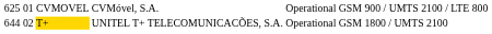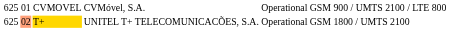UNITEL T+ TELECOMUNICACÕES, S.A. | column 1: 644 -> 625
UNITEL T+ TELECOMUNICACÕES, S.A. | column 2: no background -> lightsalmon background
